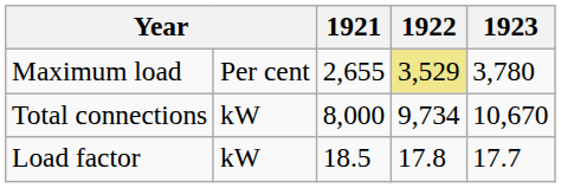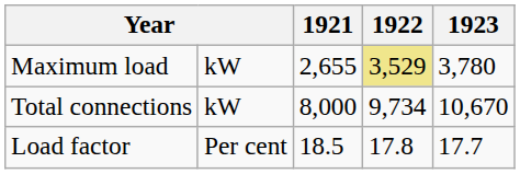Maximum load | column 2: Per cent -> kW
Load factor | column 2: kW -> Per cent
